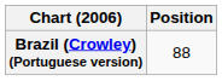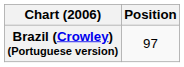Brazil (Crowley) (Portuguese version) | Position: 88 -> 97
